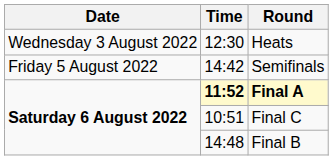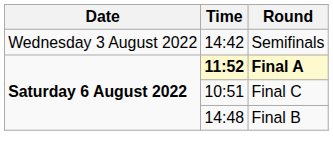- row: Wednesday 3 August 2022 | 12:30 | Heats
Semifinals | Date: Friday 5 August 2022 -> Wednesday 3 August 2022
